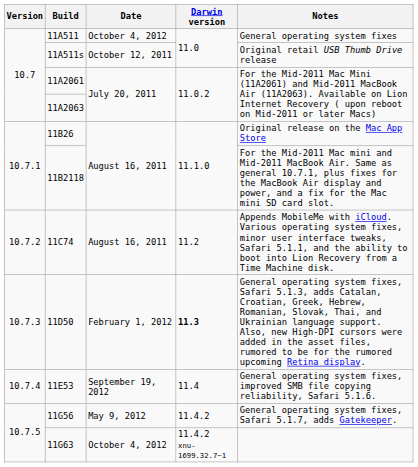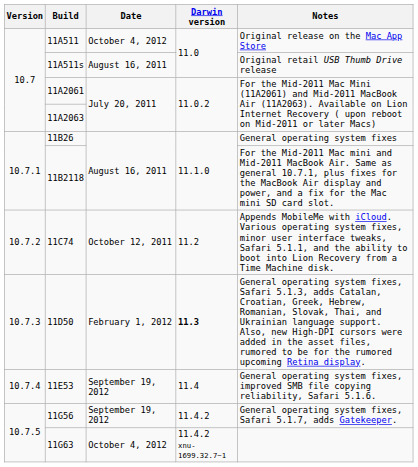11A511 | Notes: General operating system fixes -> Original release on the Mac App Store
11A511s | Date: October 12, 2011 -> August 16, 2011
11B26 | Notes: Original release on the Mac App Store -> General operating system fixes
11C74 | Date: August 16, 2011 -> October 12, 2011
11G56 | Date: May 9, 2012 -> September 19, 2012
